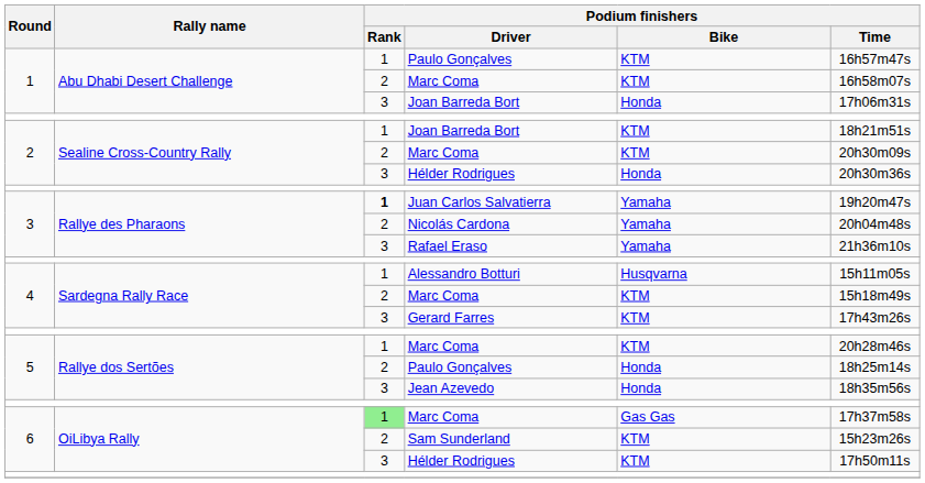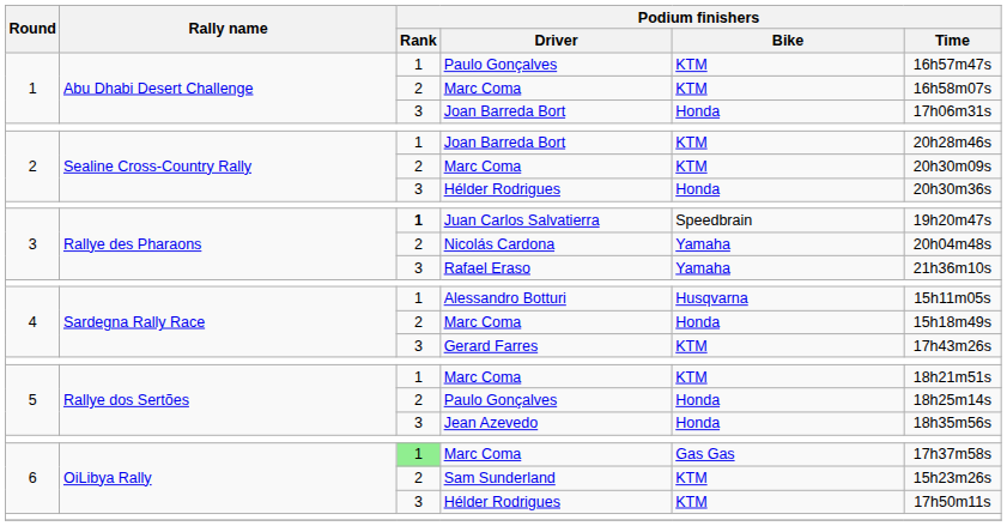2 / Joan Barreda Bort | Podium finishers / Time: 18h21m51s -> 20h28m46s
Juan Carlos Salvatierra | Podium finishers / Bike: Yamaha -> Speedbrain
4 / Marc Coma | Podium finishers / Bike: KTM -> Honda
5 / Marc Coma | Podium finishers / Time: 20h28m46s -> 18h21m51s
